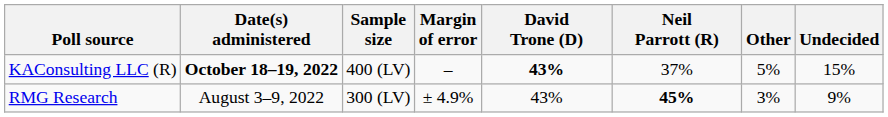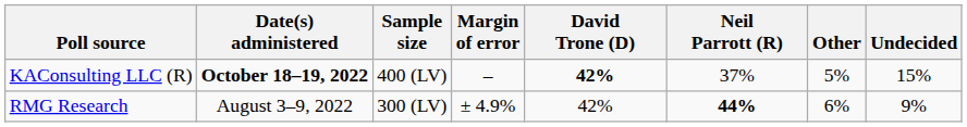KAConsulting LLC (R) | David Trone (D): 43% -> 42%
RMG Research | David Trone (D): 43% -> 42%
RMG Research | Neil Parrott (R): 45% -> 44%
RMG Research | Other: 3% -> 6%
